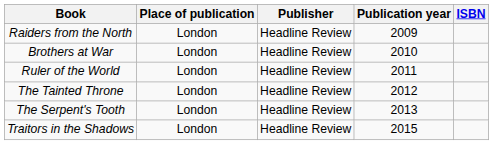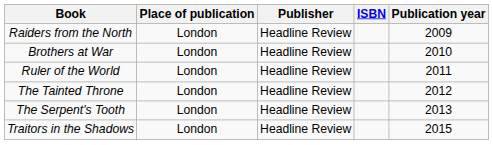columns swapped: Publication year <-> ISBN
